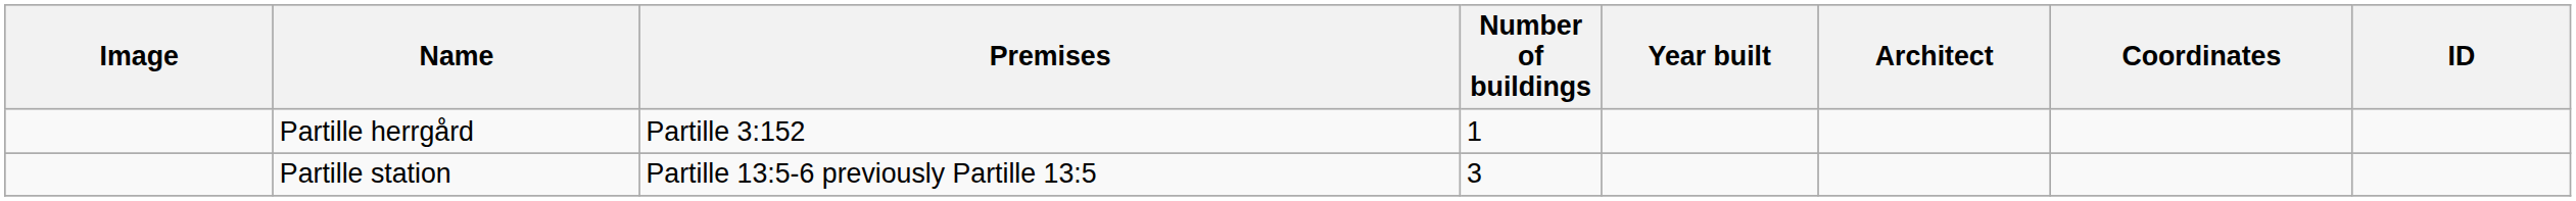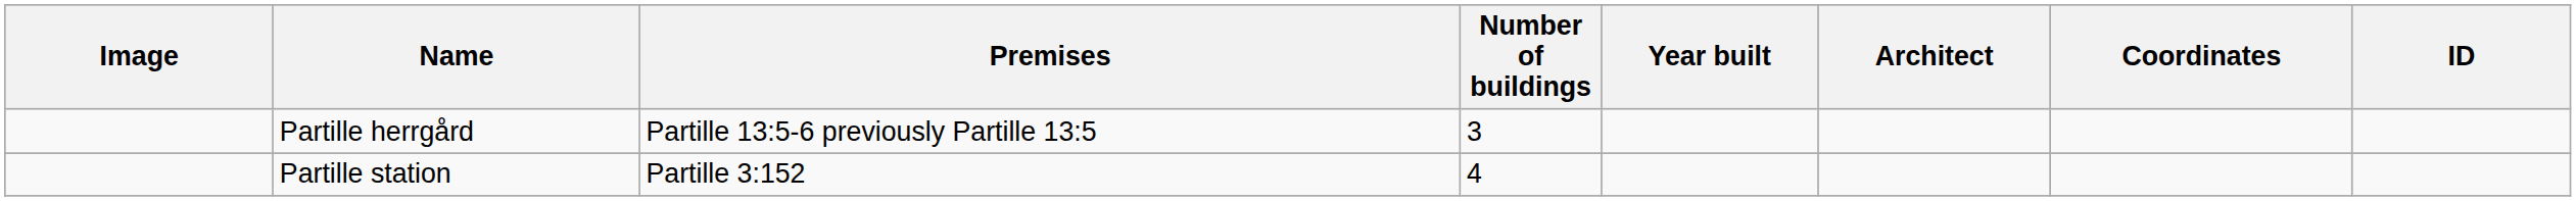Partille herrgård | Premises: Partille 3:152 -> Partille 13:5-6 previously Partille 13:5
Partille herrgård | Number of buildings: 1 -> 3
Partille station | Premises: Partille 13:5-6 previously Partille 13:5 -> Partille 3:152
Partille station | Number of buildings: 3 -> 4
